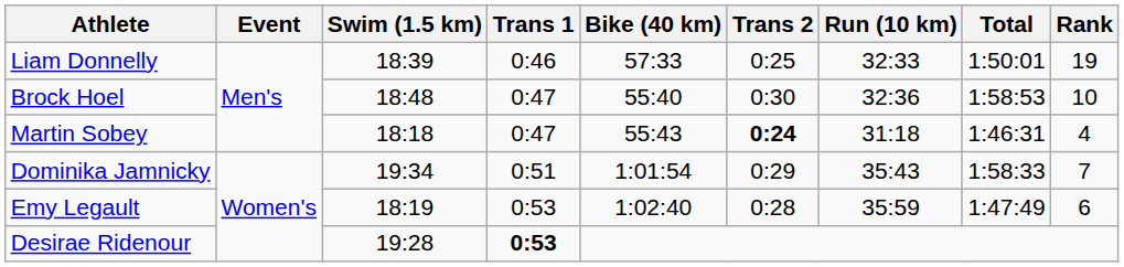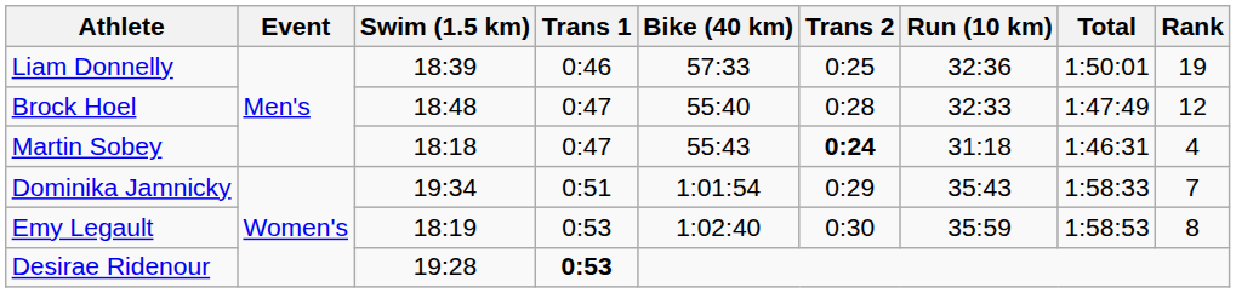Liam Donnelly | Run (10 km): 32:33 -> 32:36
Brock Hoel | Trans 2: 0:30 -> 0:28
Brock Hoel | Run (10 km): 32:36 -> 32:33
Brock Hoel | Total: 1:58:53 -> 1:47:49
Brock Hoel | Rank: 10 -> 12
Emy Legault | Trans 2: 0:28 -> 0:30
Emy Legault | Total: 1:47:49 -> 1:58:53
Emy Legault | Rank: 6 -> 8
